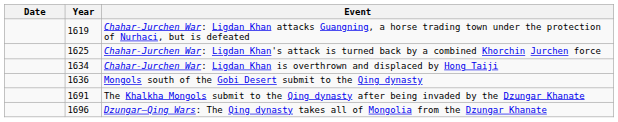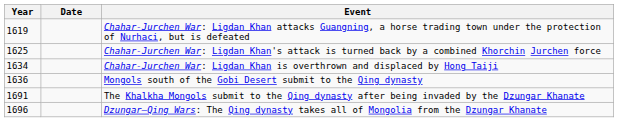columns swapped: Year <-> Date
